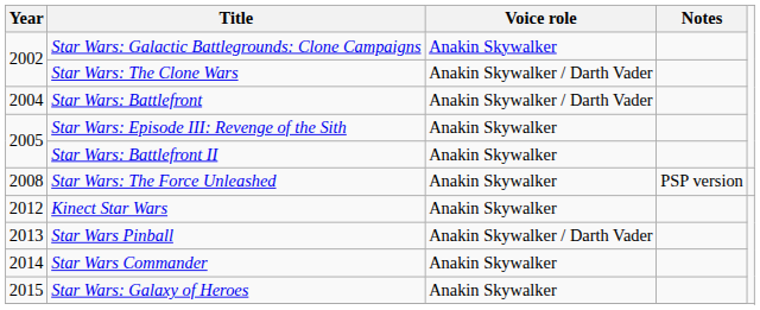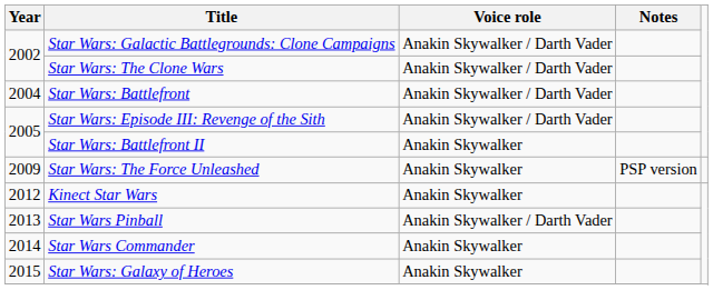Star Wars: Galactic Battlegrounds: Clone Campaigns | Voice role: Anakin Skywalker -> Anakin Skywalker / Darth Vader
Star Wars: Episode III: Revenge of the Sith | Voice role: Anakin Skywalker -> Anakin Skywalker / Darth Vader
Star Wars: The Force Unleashed | Year: 2008 -> 2009
